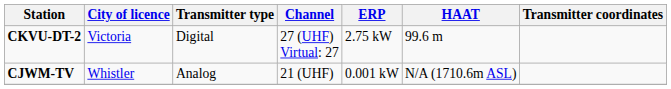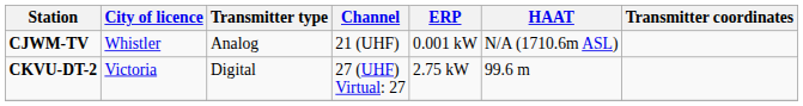rows swapped: CKVU-DT-2 <-> CJWM-TV
